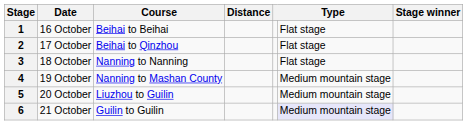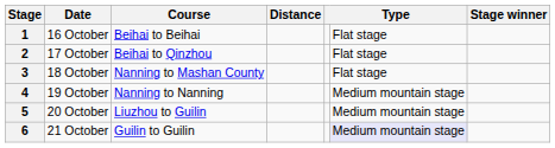3 | Course: Nanning to Nanning -> Nanning to Mashan County
4 | Course: Nanning to Mashan County -> Nanning to Nanning
